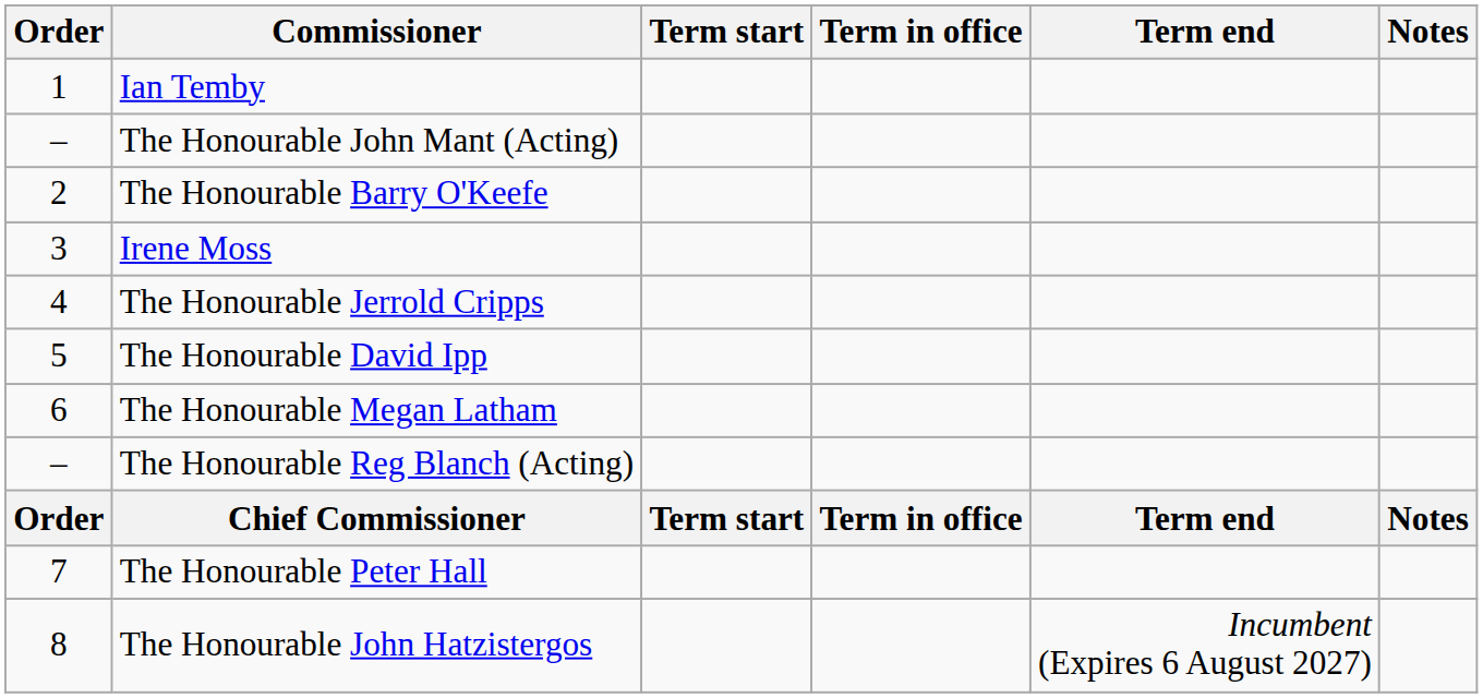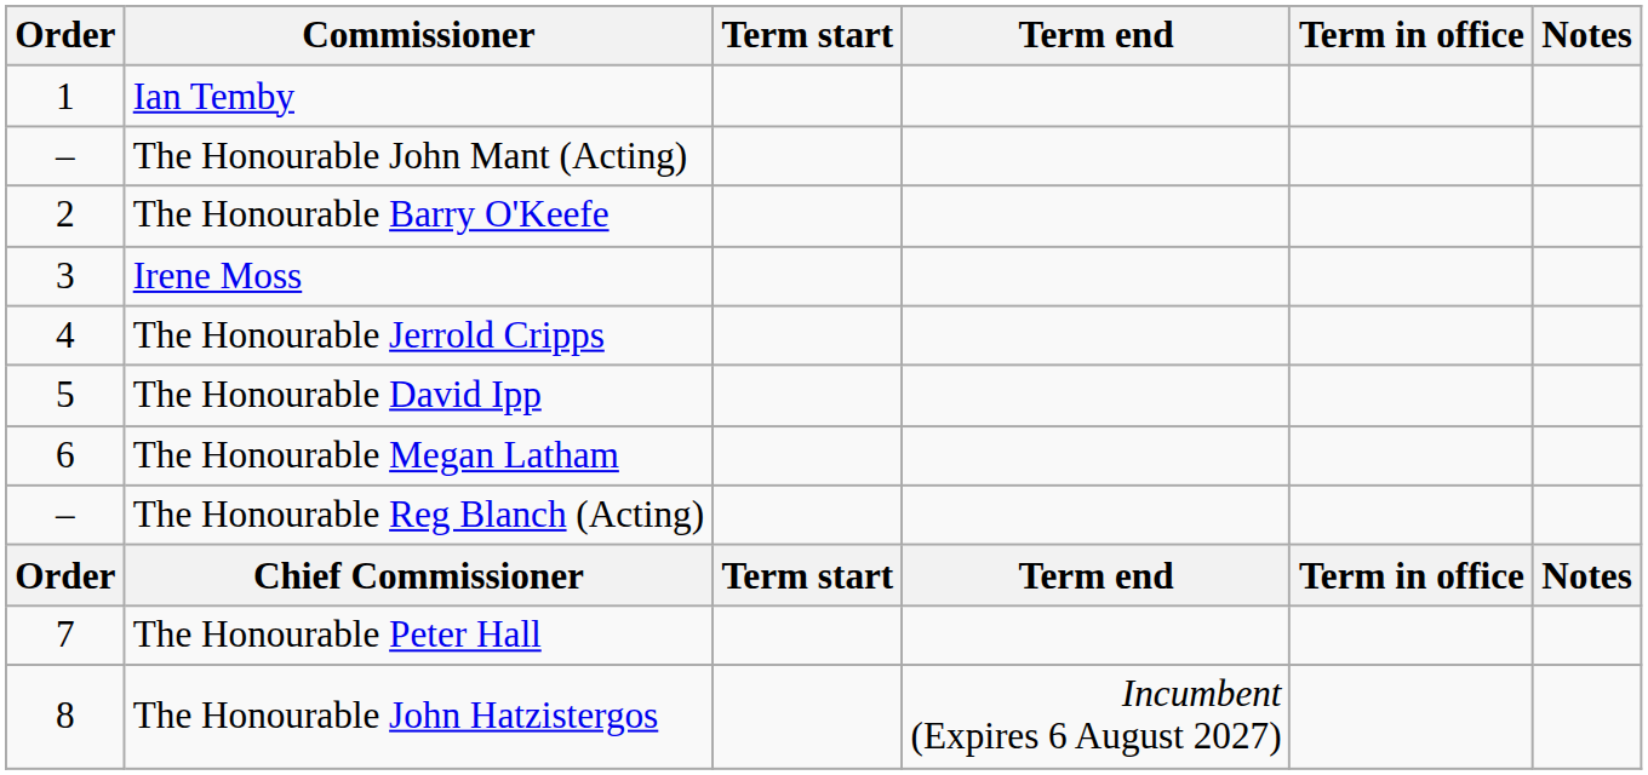columns swapped: Term end <-> Term in office
